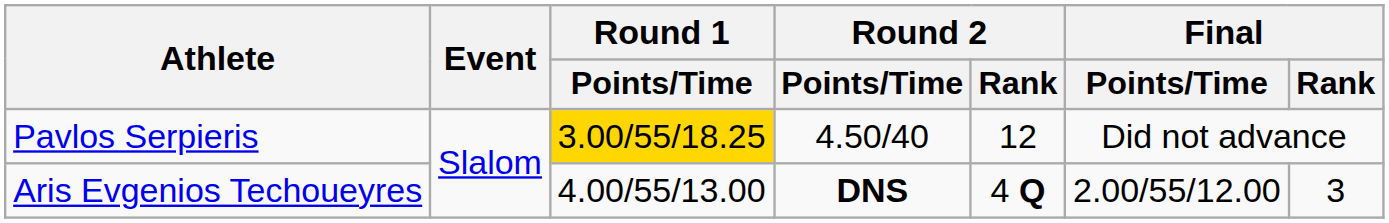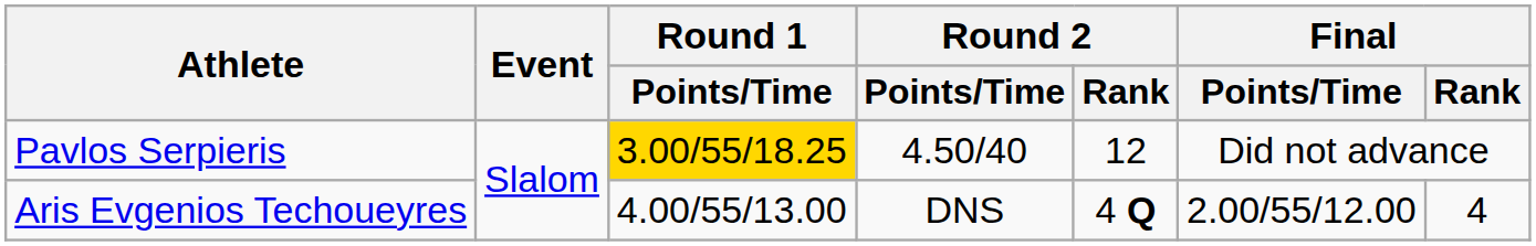Aris Evgenios Techoueyres | Round 2 / Points/Time: bold -> normal
Aris Evgenios Techoueyres | Final / Rank: 3 -> 4
